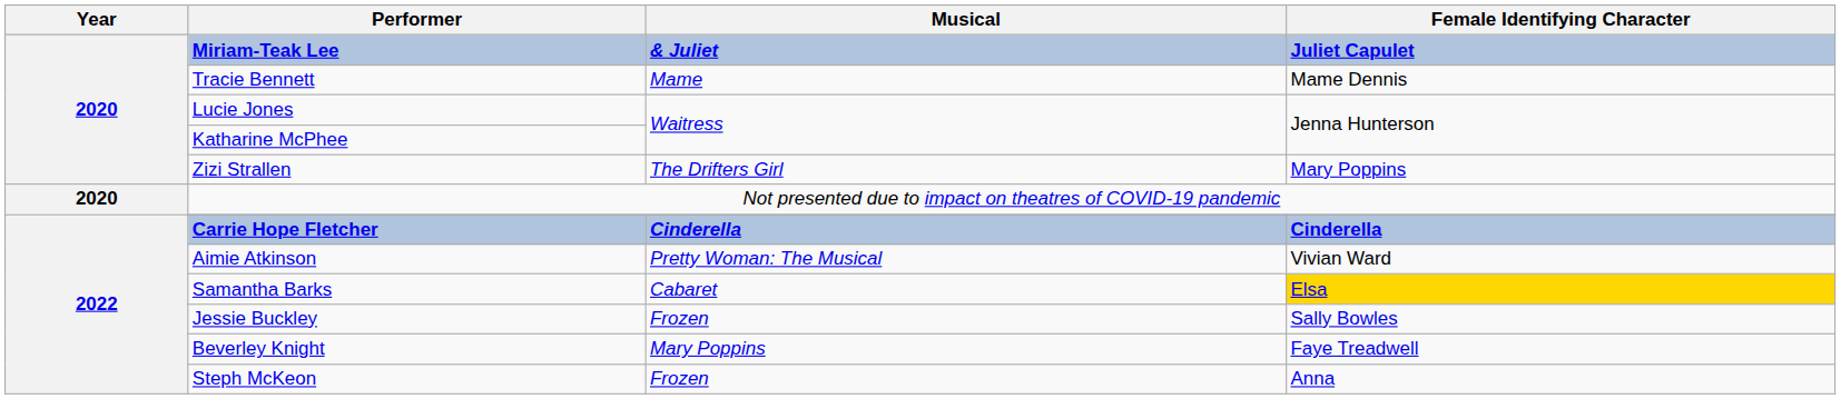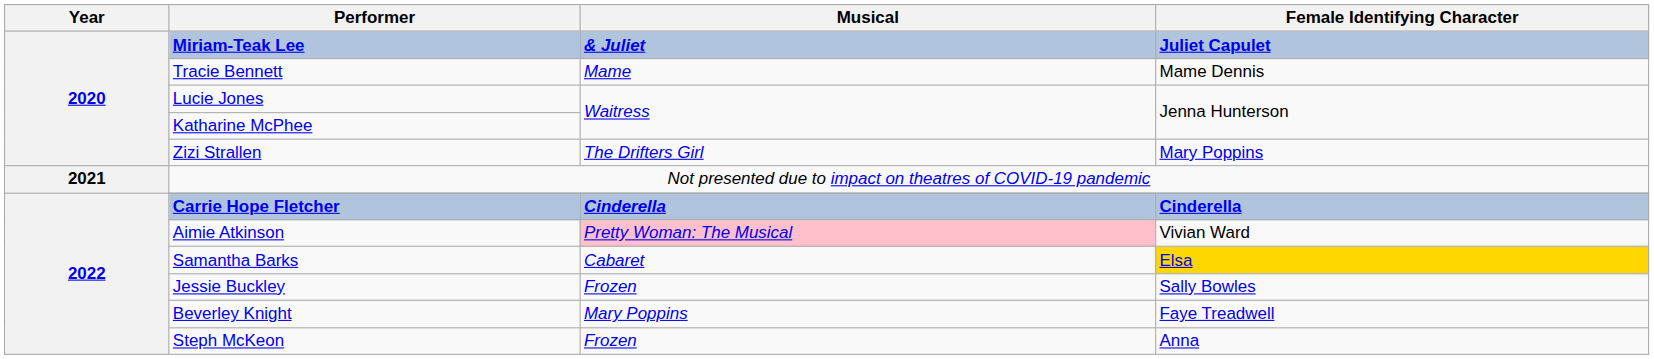Not presented due to impact on theatres of COVID-19 pandemic | Year: 2020 -> 2021
Aimie Atkinson | Musical: no background -> pink background
